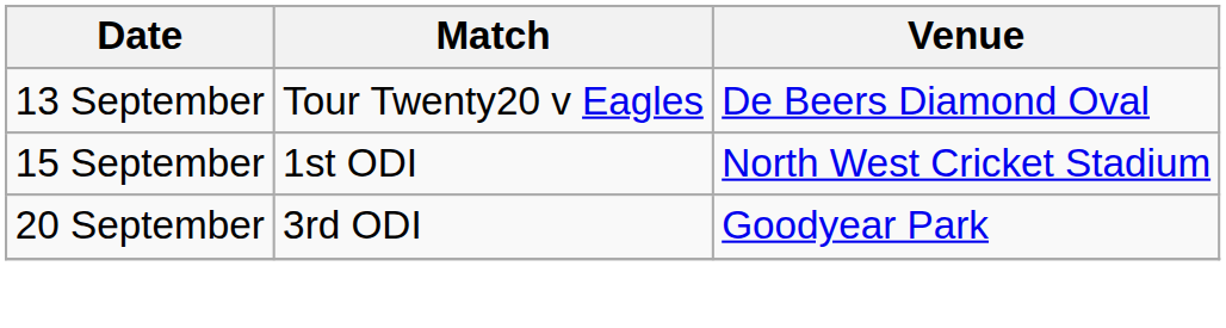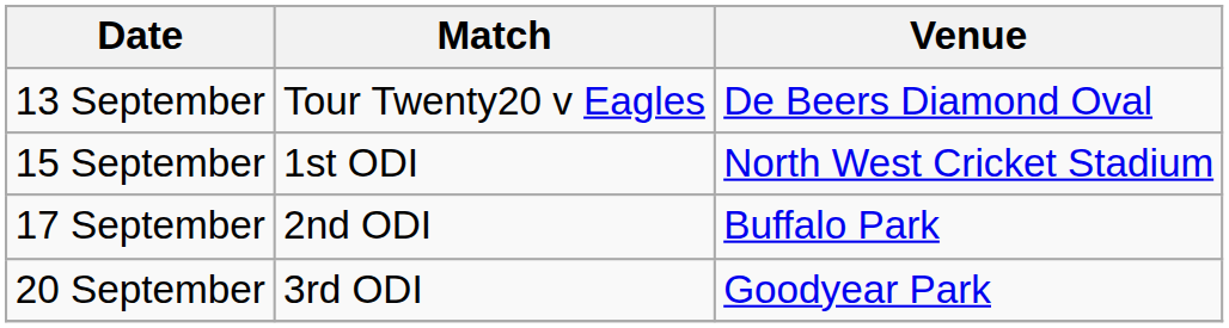+ row: 17 September | 2nd ODI | Buffalo Park
